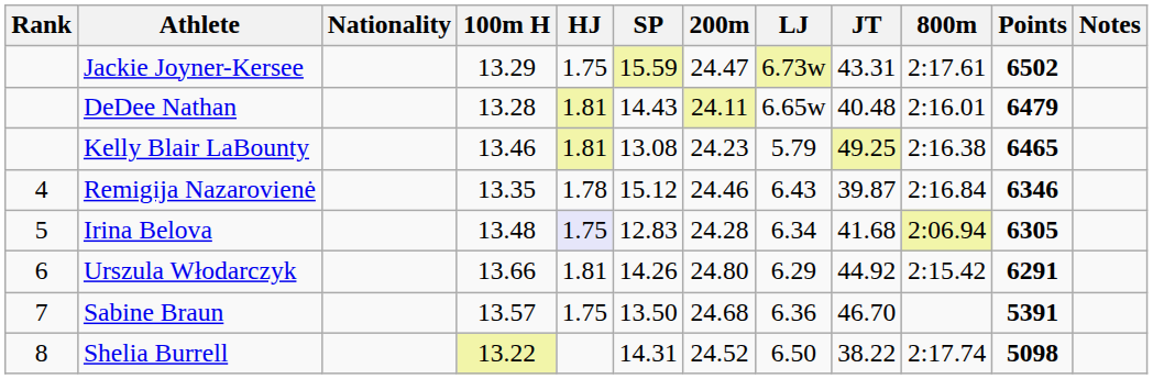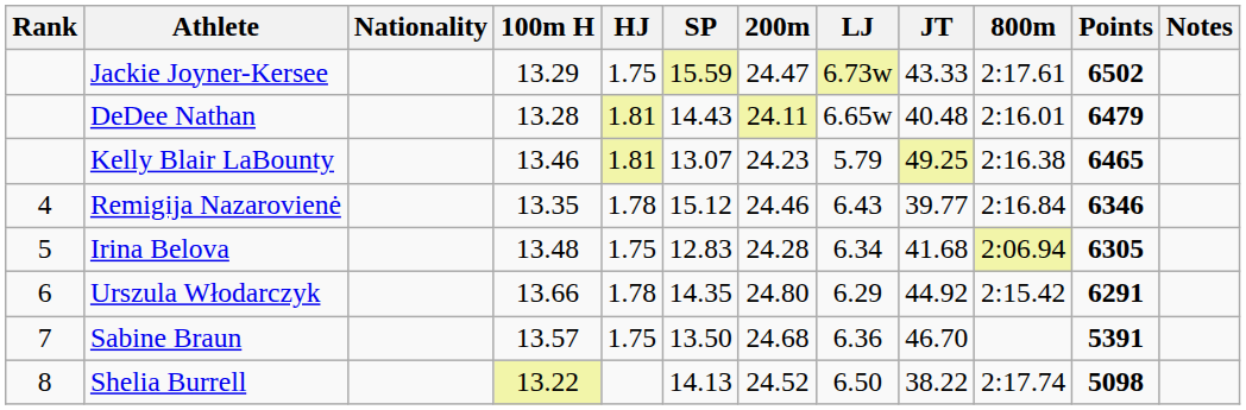Jackie Joyner-Kersee | JT: 43.31 -> 43.33
Kelly Blair LaBounty | SP: 13.08 -> 13.07
Remigija Nazarovienė | JT: 39.87 -> 39.77
Irina Belova | HJ: lavender background -> no background
Urszula Włodarczyk | HJ: 1.81 -> 1.78
Urszula Włodarczyk | SP: 14.26 -> 14.35
Shelia Burrell | SP: 14.31 -> 14.13
